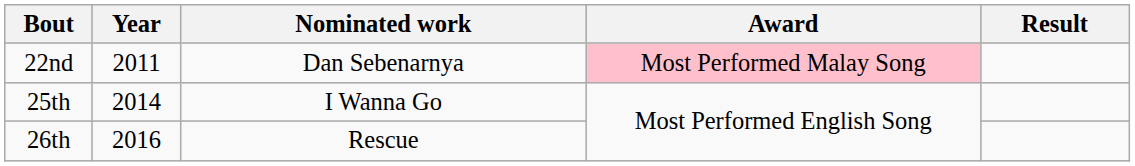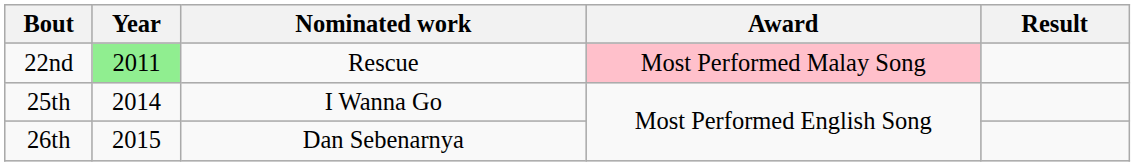22nd | Year: no background -> lightgreen background
22nd | Nominated work: Dan Sebenarnya -> Rescue
26th | Year: 2016 -> 2015
26th | Nominated work: Rescue -> Dan Sebenarnya
